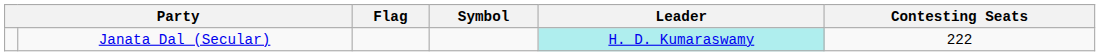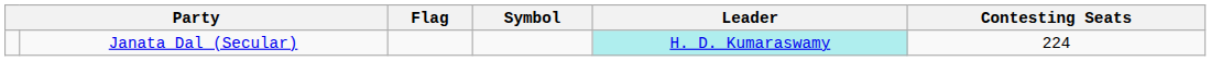Janata Dal (Secular) | Contesting Seats: 222 -> 224
